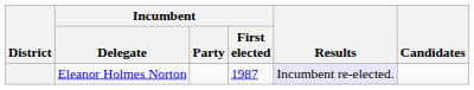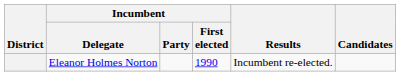Eleanor Holmes Norton | Incumbent / First elected: 1987 -> 1990
Eleanor Holmes Norton | Results: lavender background -> no background
